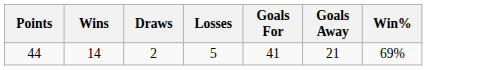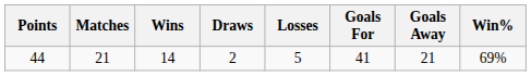+ column: Matches | 21
